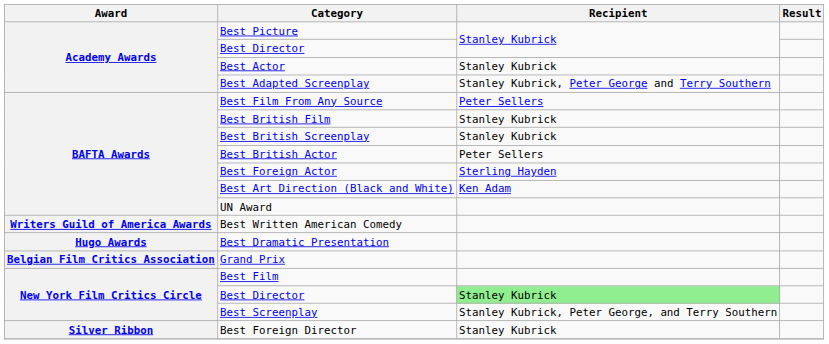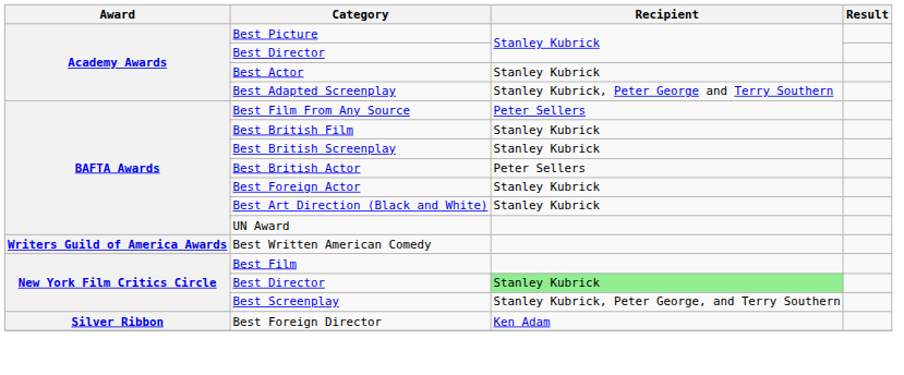Best Foreign Actor | Recipient: Sterling Hayden -> Stanley Kubrick
Best Art Direction (Black and White) | Recipient: Ken Adam -> Stanley Kubrick
- row: Hugo Awards | Best Dramatic Presentation
- row: Belgian Film Critics Association | Grand Prix
Best Foreign Director | Recipient: Stanley Kubrick -> Ken Adam
